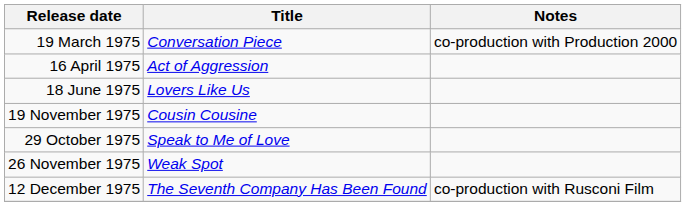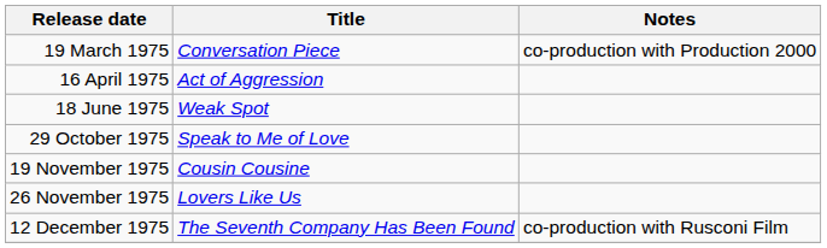18 June 1975 | Title: Lovers Like Us -> Weak Spot
rows swapped: 29 October 1975 <-> 19 November 1975
26 November 1975 | Title: Weak Spot -> Lovers Like Us
